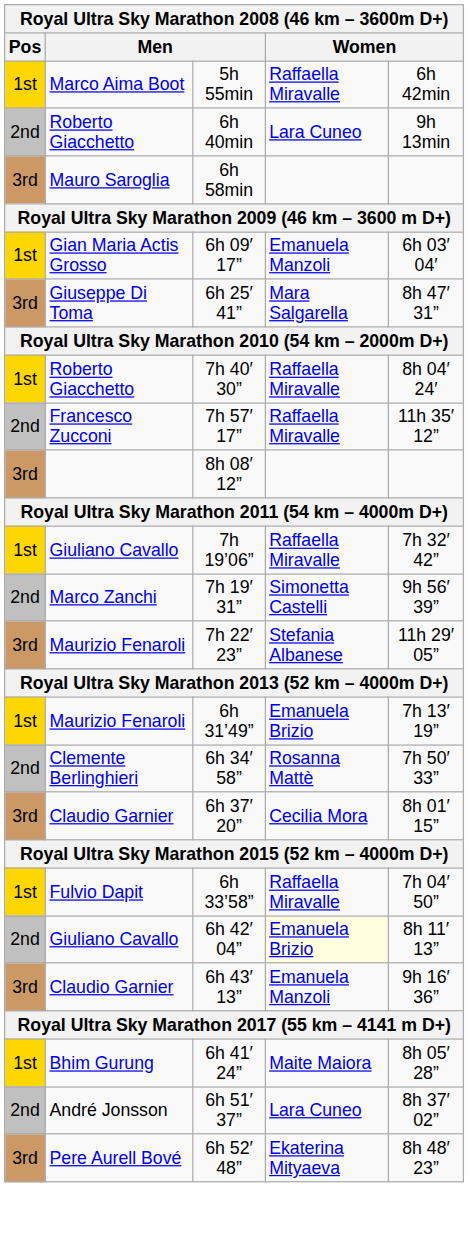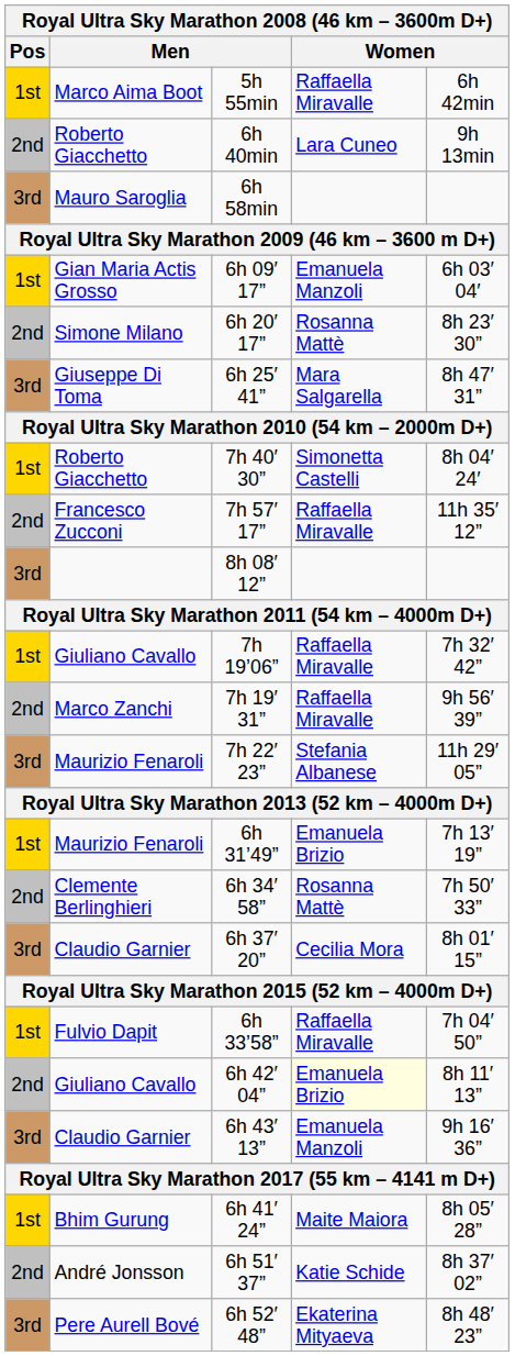+ row: 2nd | Simone Milano | 6h 20′ 17” | Rosanna Mattè | 8h 23′ 30”
7h 40′ 30” | column 4: Raffaella Miravalle -> Simonetta Castelli
7h 19′ 31” | column 4: Simonetta Castelli -> Raffaella Miravalle
6h 51′ 37” | column 4: Lara Cuneo -> Katie Schide
